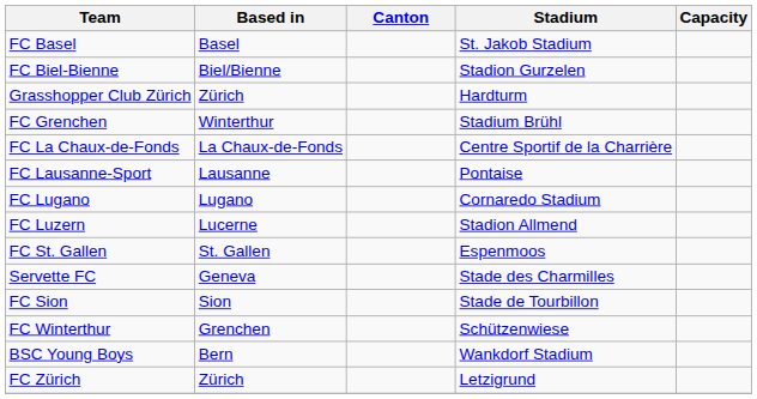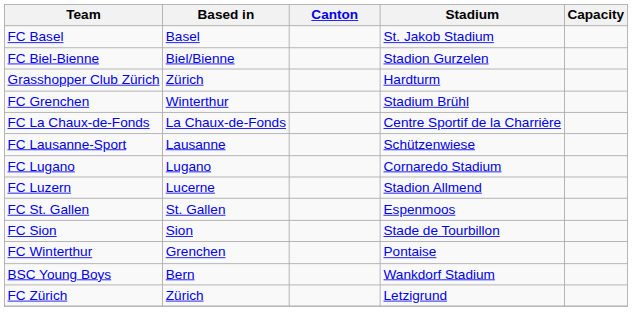FC Lausanne-Sport | Stadium: Pontaise -> Schützenwiese
- row: Servette FC | Geneva | Stade des Charmilles
FC Winterthur | Stadium: Schützenwiese -> Pontaise
